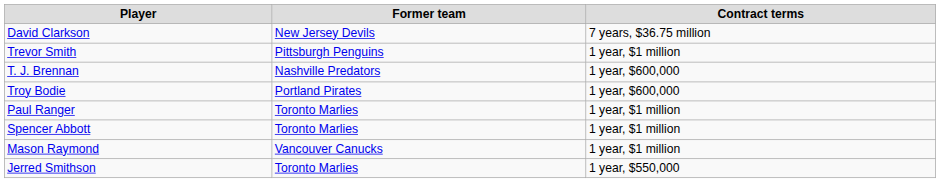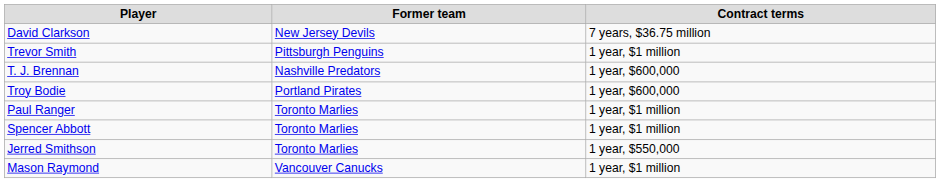rows swapped: Mason Raymond <-> Jerred Smithson
